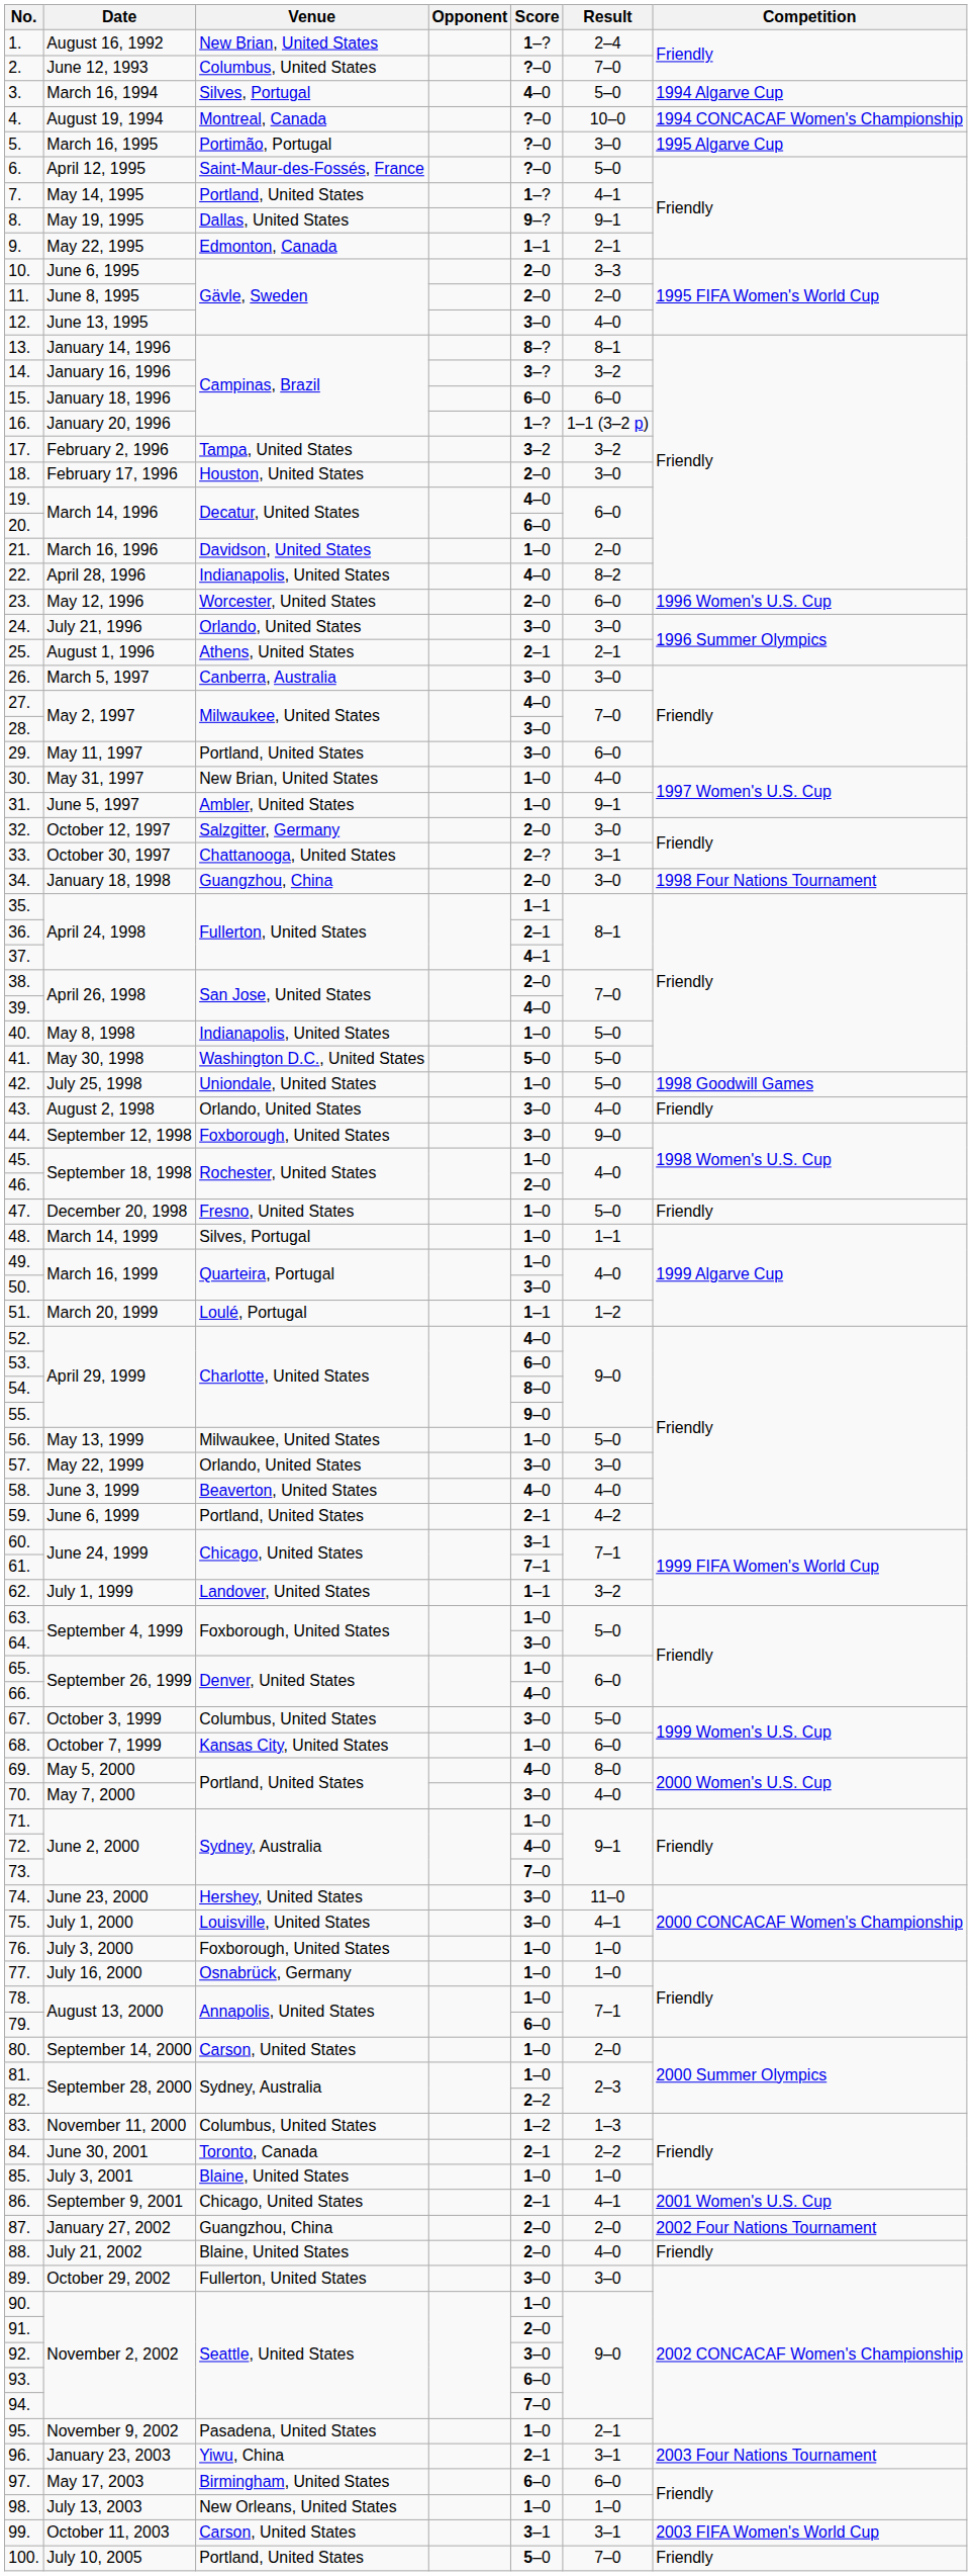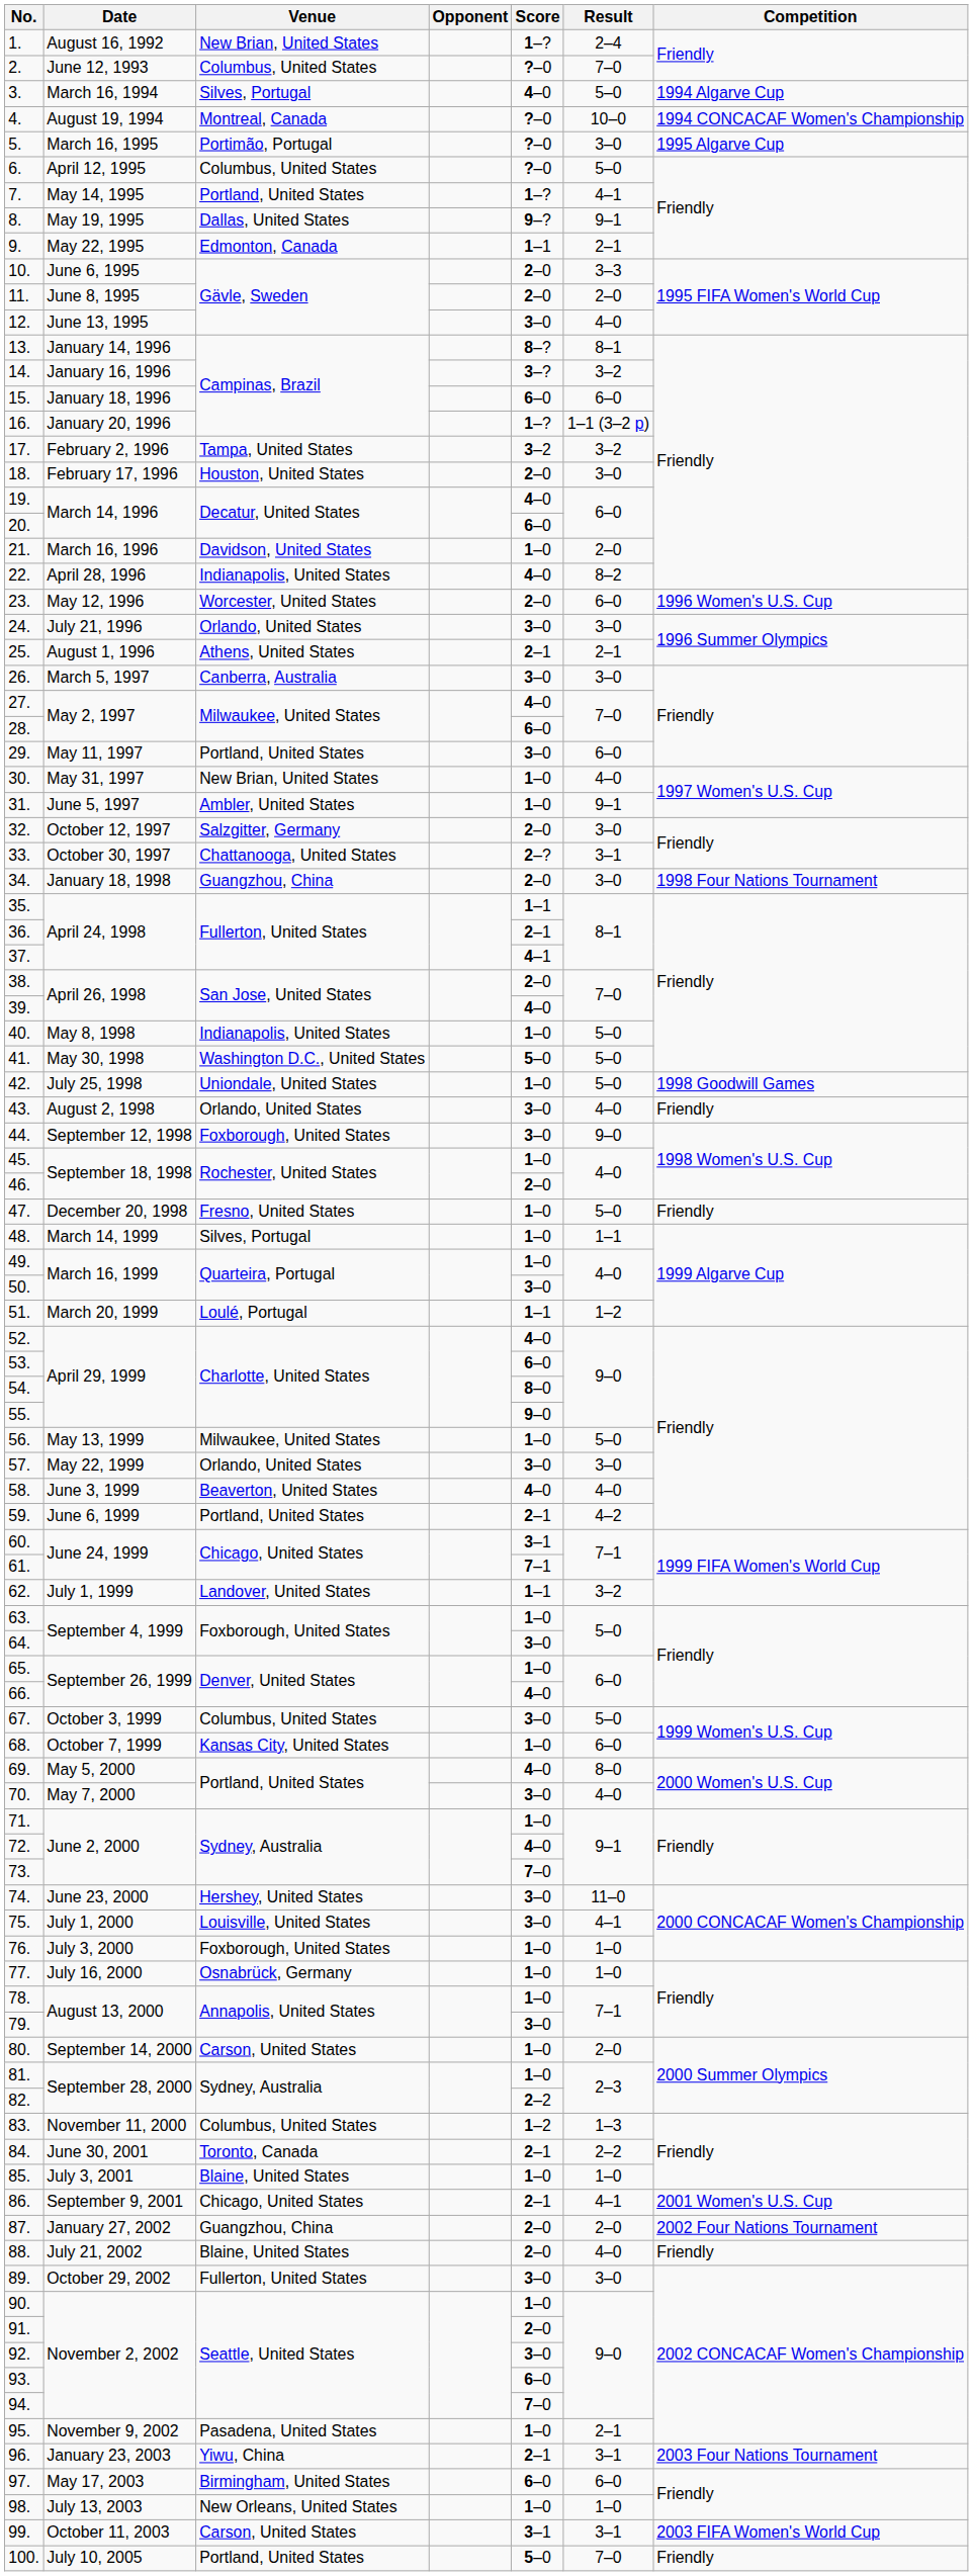6. | Venue: Saint-Maur-des-Fossés, France -> Columbus, United States
28. | Score: 3–0 -> 6–0
79. | Score: 6–0 -> 3–0
